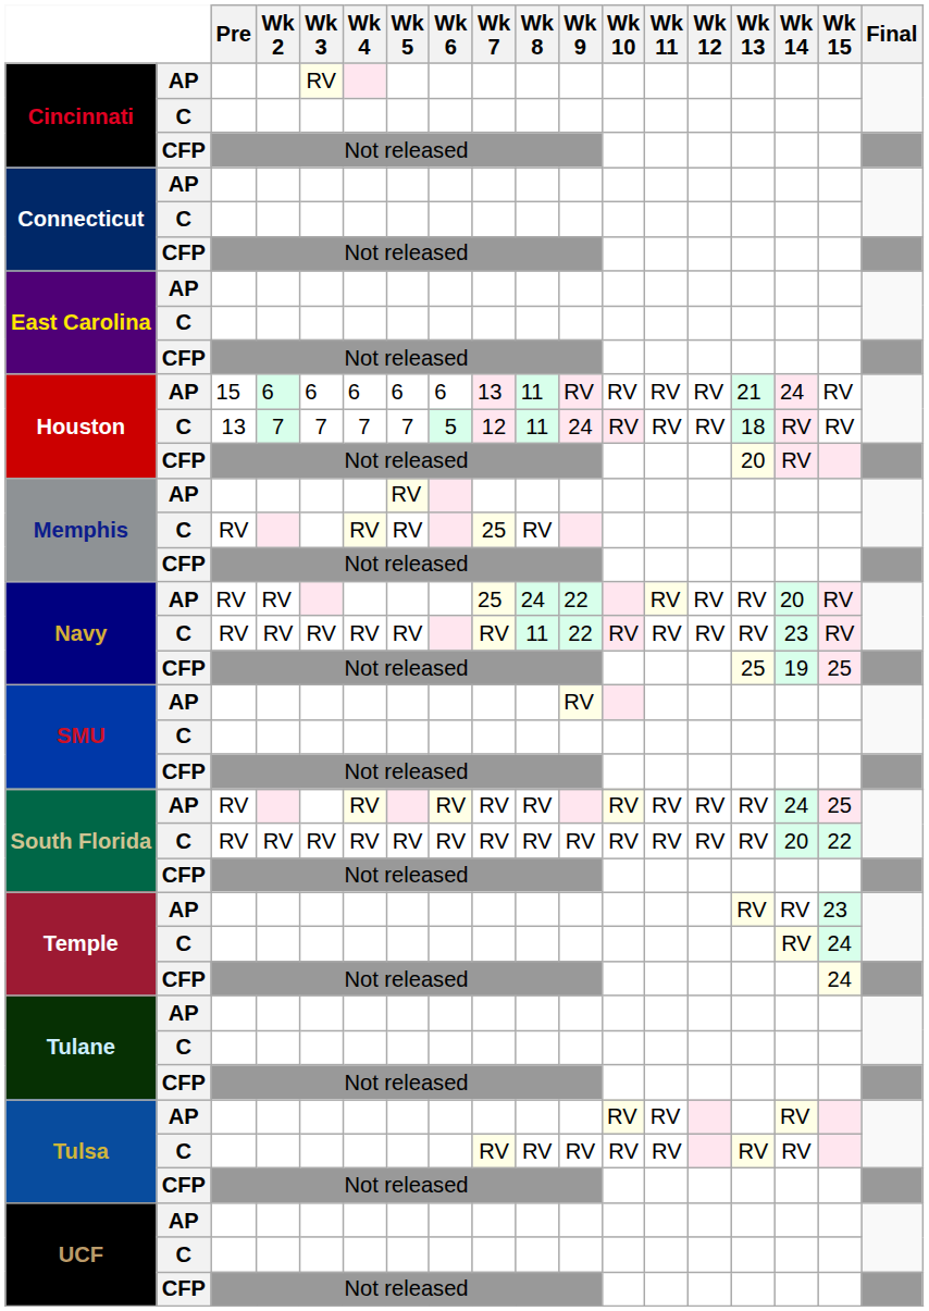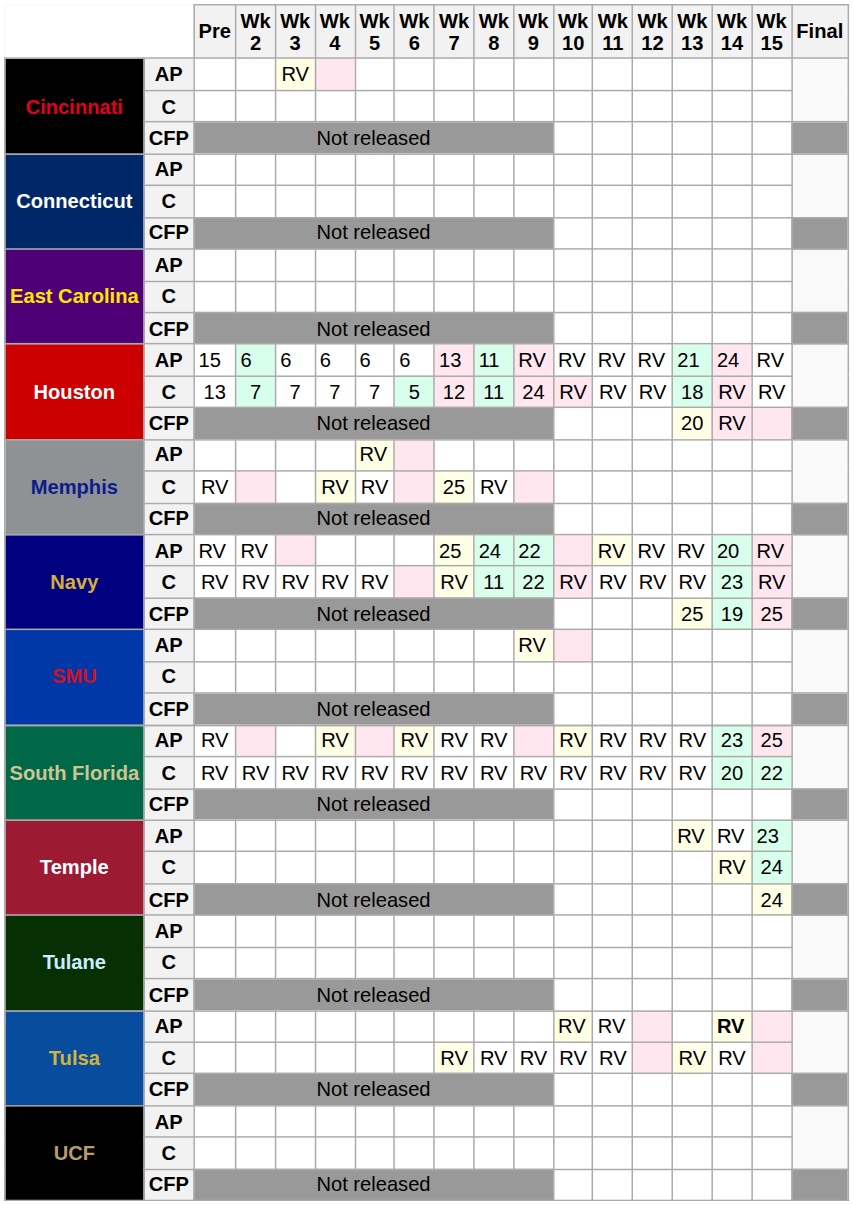South Florida / AP | Wk 14: 24 -> 23
Tulsa / AP | Wk 14: normal -> bold
